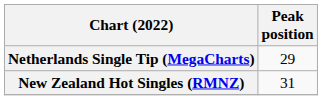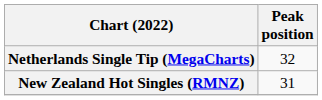Netherlands Single Tip (MegaCharts) | Peak position: 29 -> 32
